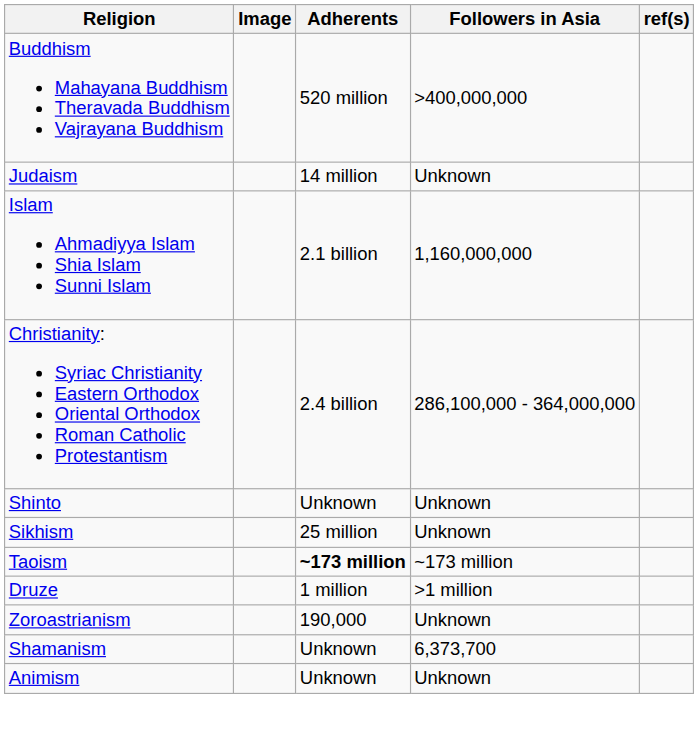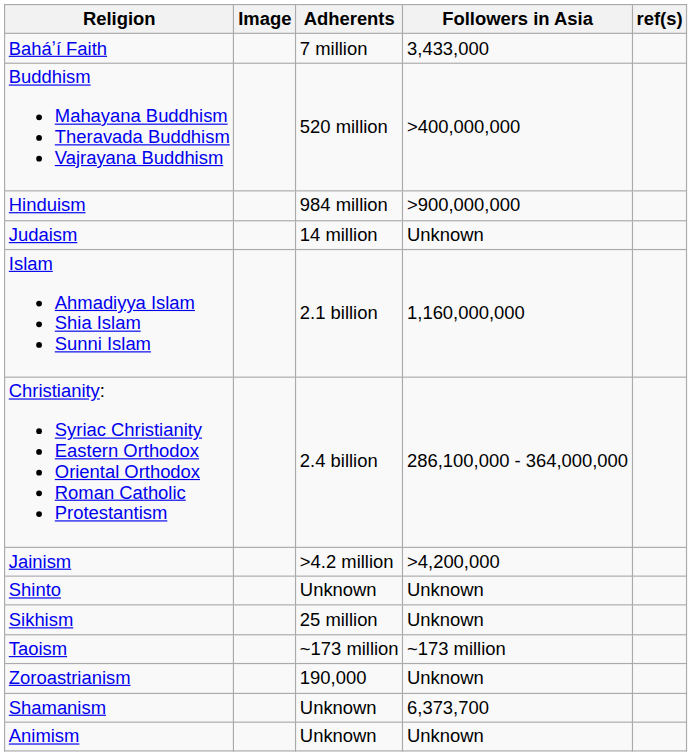+ row: Baháʼí Faith | 7 million | 3,433,000
+ row: Hinduism | 984 million | >900,000,000
+ row: Jainism | >4.2 million | >4,200,000
Taoism | Adherents: bold -> normal
- row: Druze | 1 million | >1 million
